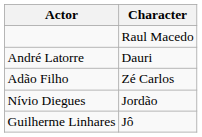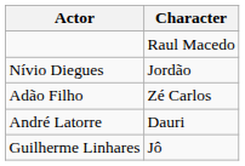rows swapped: André Latorre <-> Nívio Diegues
